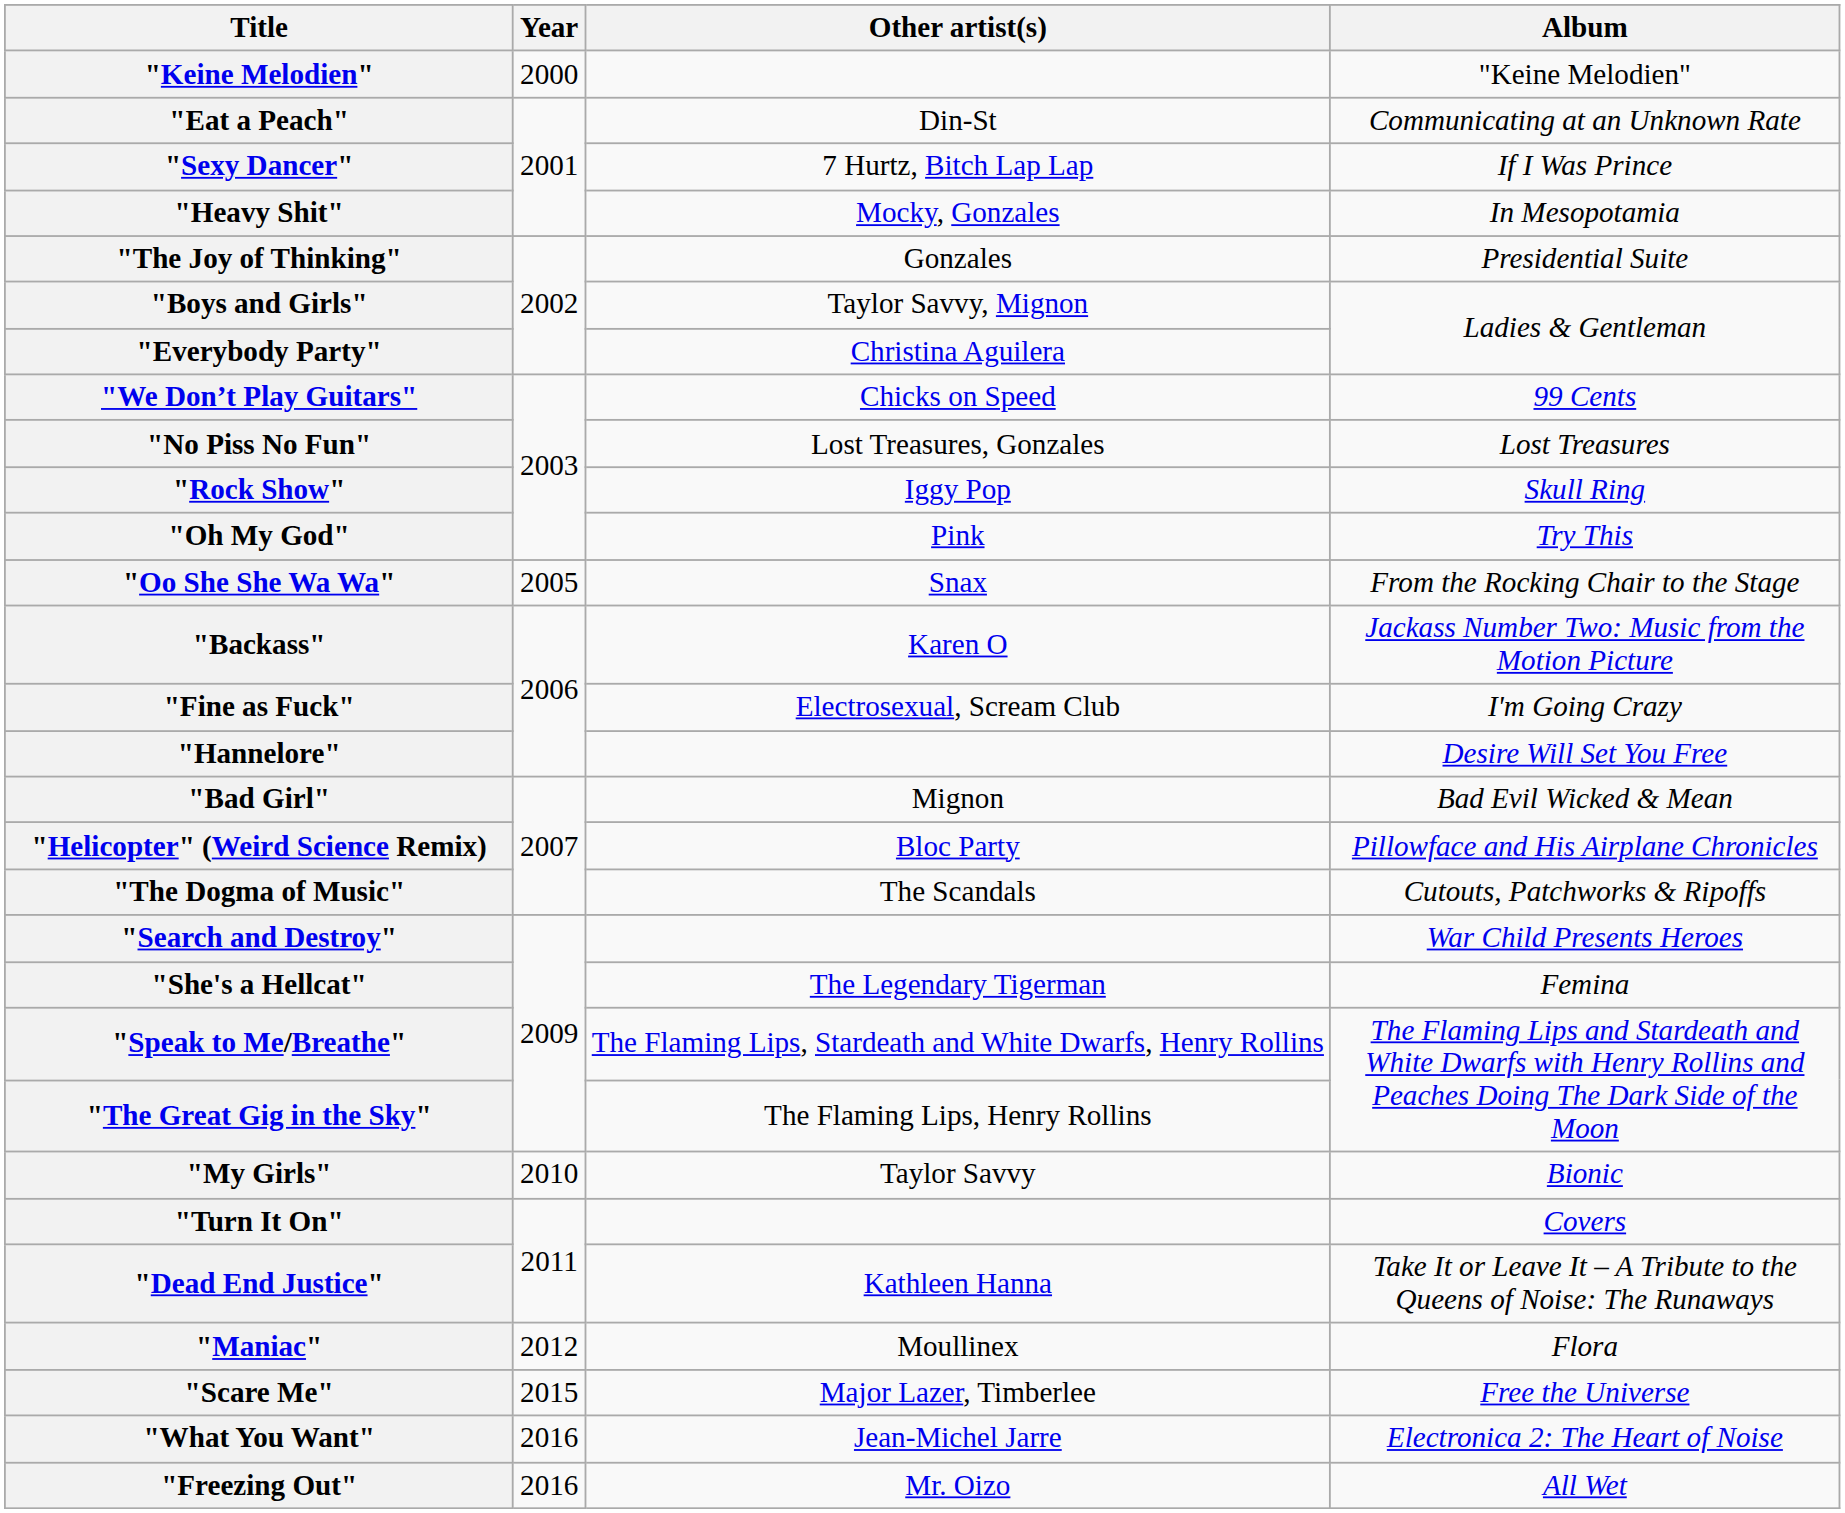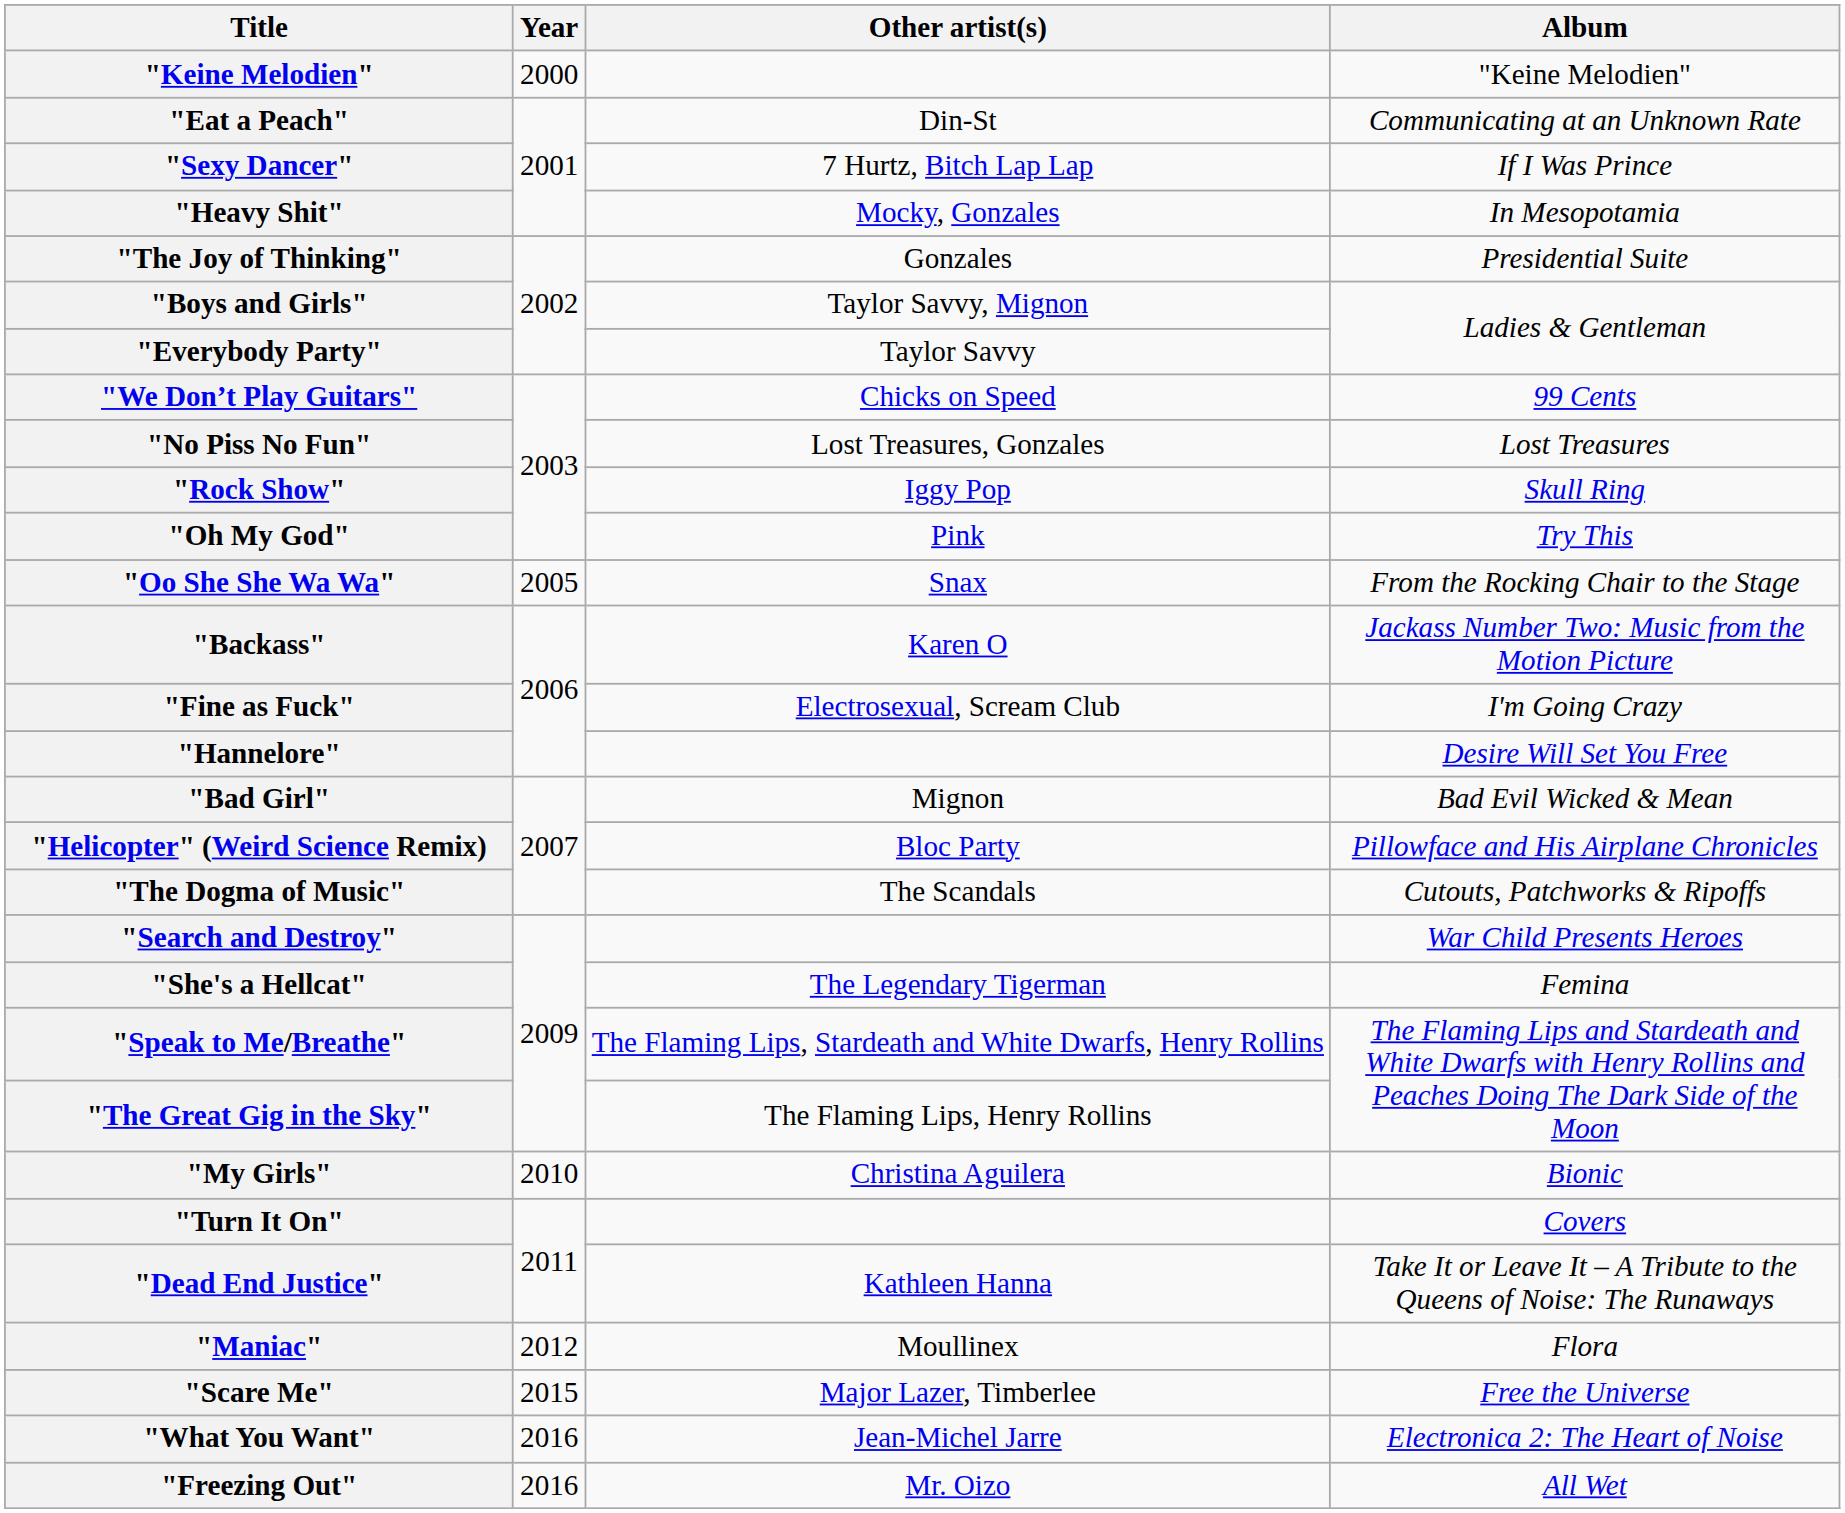"Everybody Party" | Other artist(s): Christina Aguilera -> Taylor Savvy
"My Girls" | Other artist(s): Taylor Savvy -> Christina Aguilera
